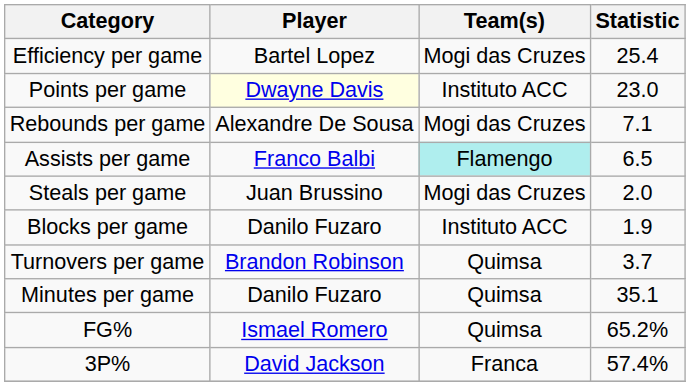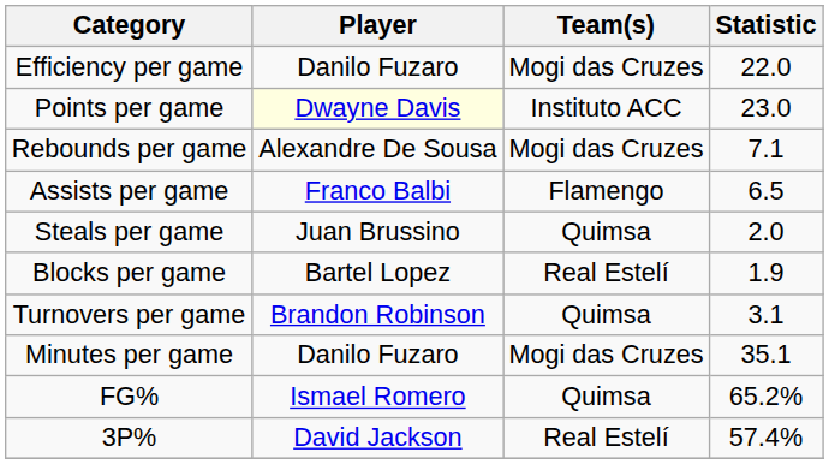Efficiency per game | Player: Bartel Lopez -> Danilo Fuzaro
Efficiency per game | Statistic: 25.4 -> 22.0
Assists per game | Team(s): paleturquoise background -> no background
Steals per game | Team(s): Mogi das Cruzes -> Quimsa
Blocks per game | Player: Danilo Fuzaro -> Bartel Lopez
Blocks per game | Team(s): Instituto ACC -> Real Estelí
Turnovers per game | Statistic: 3.7 -> 3.1
Minutes per game | Team(s): Quimsa -> Mogi das Cruzes
3P% | Team(s): Franca -> Real Estelí
